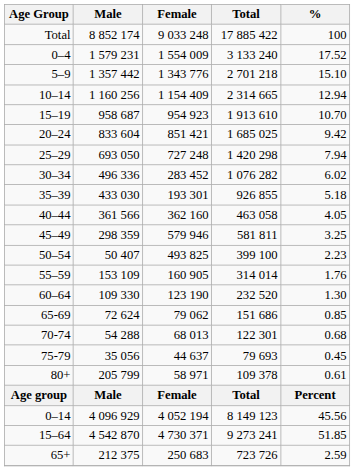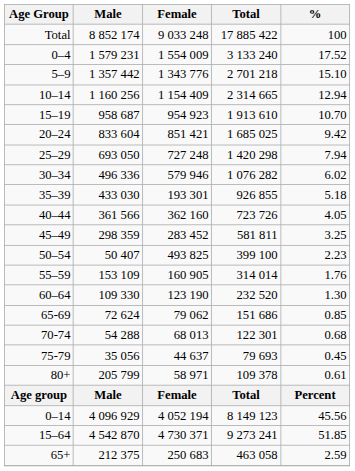30–34 | Female: 283 452 -> 579 946
40–44 | Total: 463 058 -> 723 726
45–49 | Female: 579 946 -> 283 452
65+ | Total: 723 726 -> 463 058
